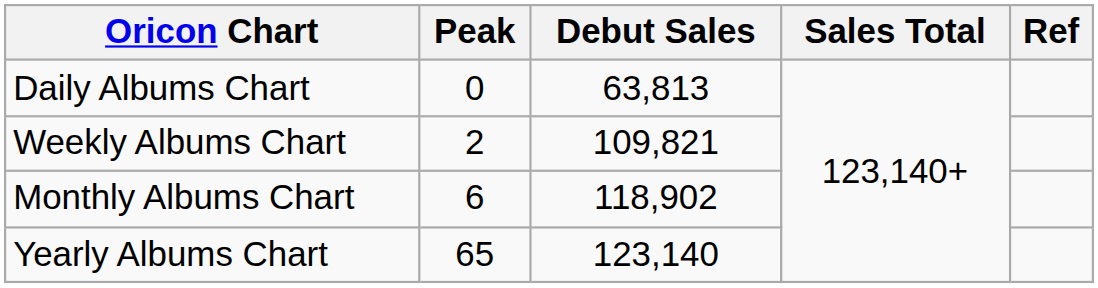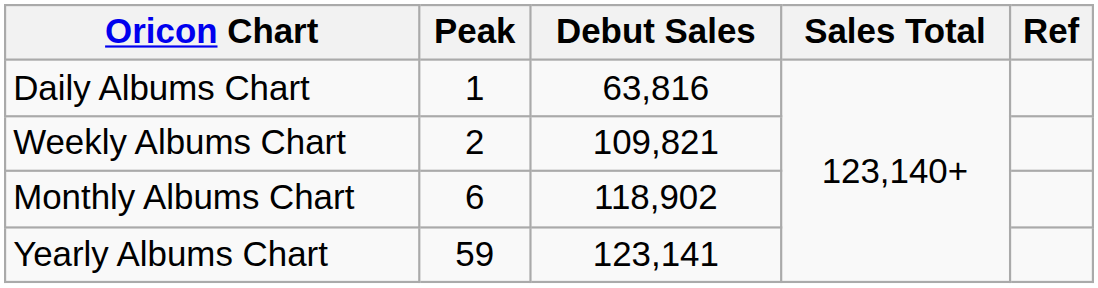Daily Albums Chart | Peak: 0 -> 1
Daily Albums Chart | Debut Sales: 63,813 -> 63,816
Yearly Albums Chart | Peak: 65 -> 59
Yearly Albums Chart | Debut Sales: 123,140 -> 123,141
